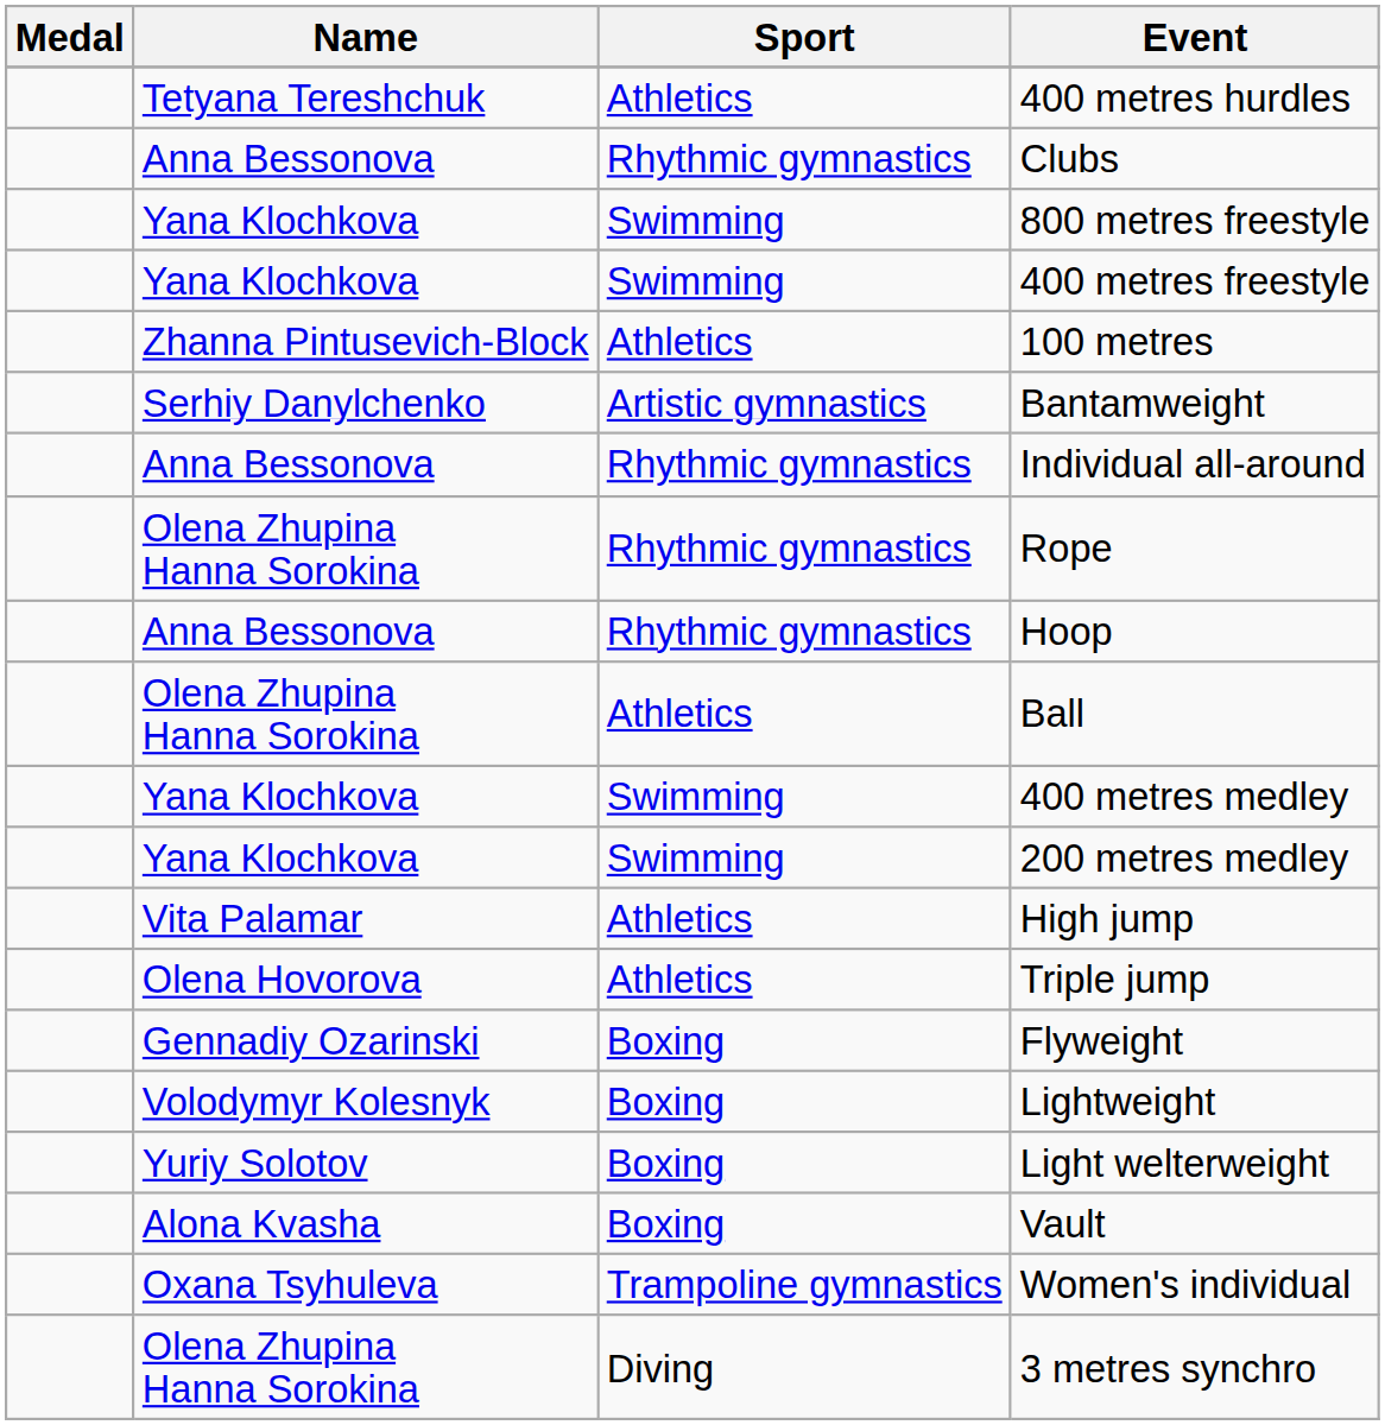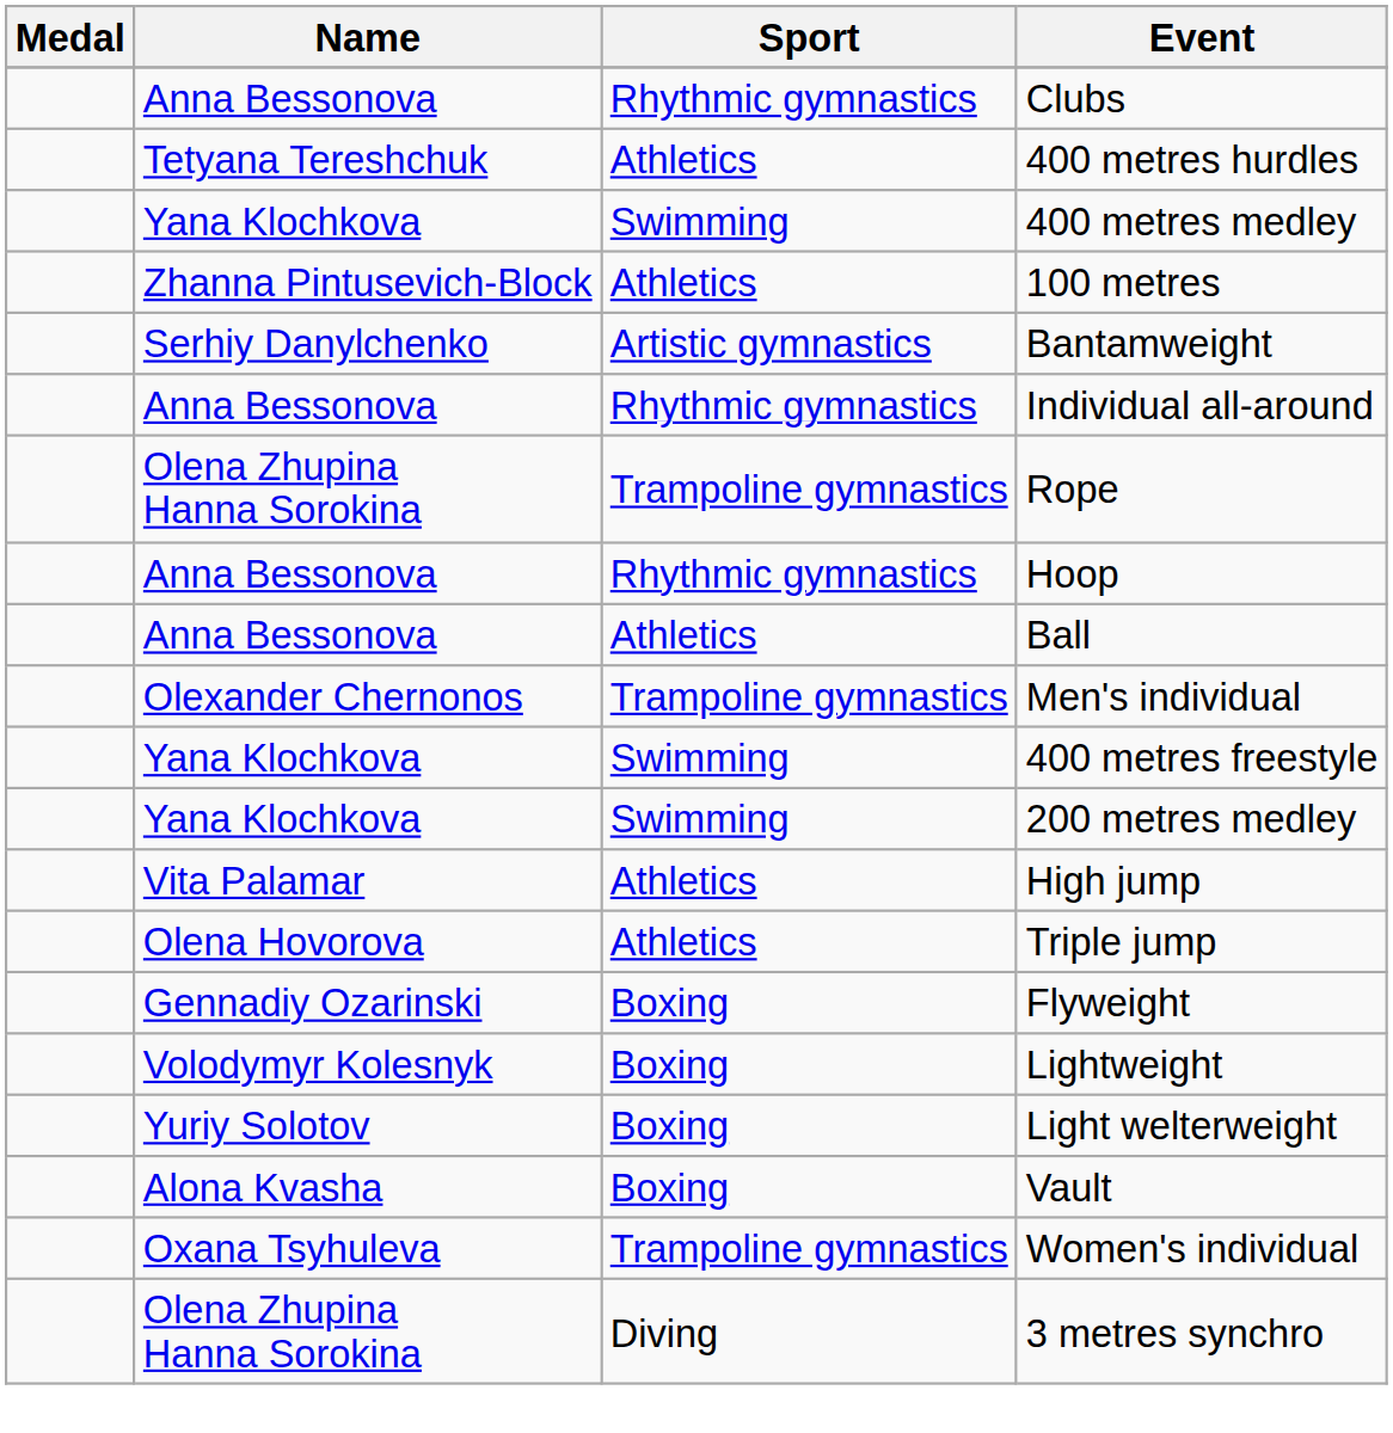rows swapped: 400 metres hurdles <-> Clubs
- row: Yana Klochkova | Swimming | 800 metres freestyle
rows swapped: 400 metres medley <-> 400 metres freestyle
Rope | Sport: Rhythmic gymnastics -> Trampoline gymnastics
Ball | Name: Olena Zhupina Hanna Sorokina -> Anna Bessonova
+ row: Olexander Chernonos | Trampoline gymnastics | Men's individual
